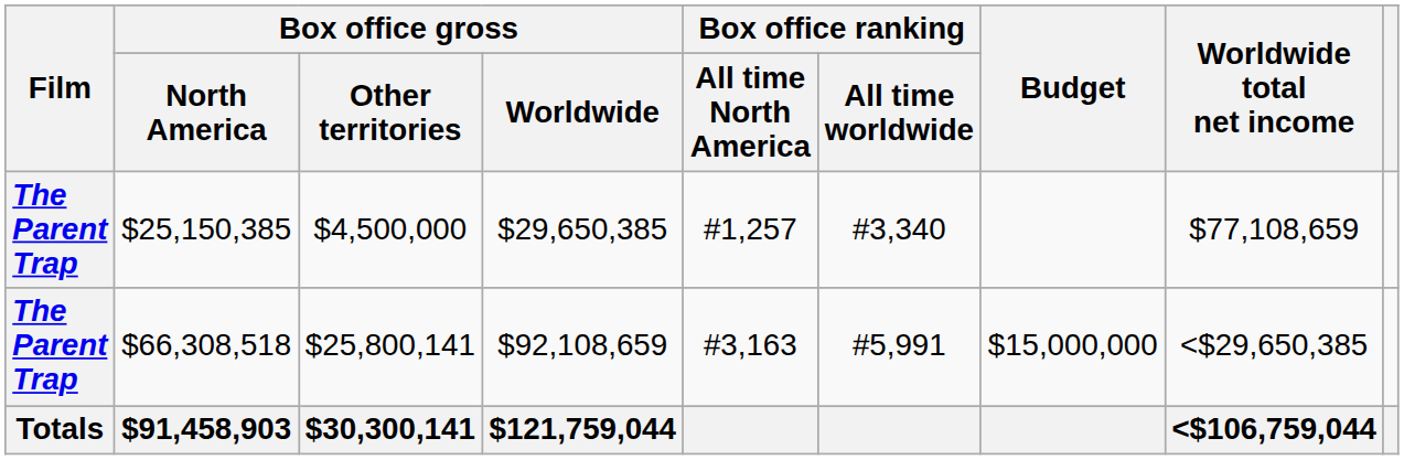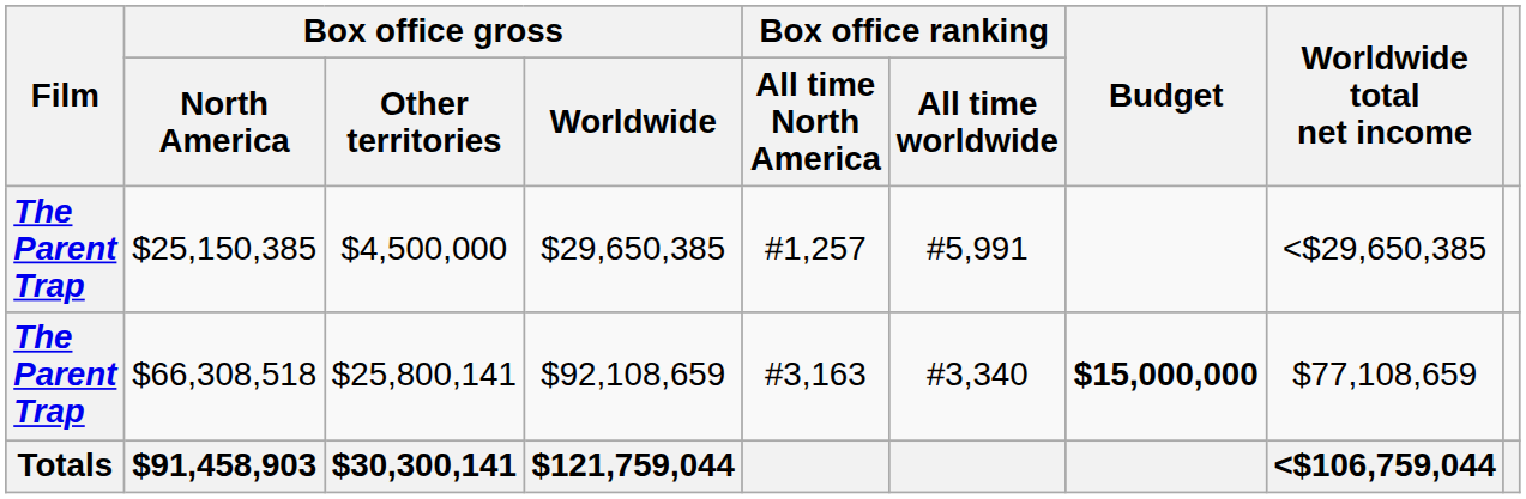$25,150,385 | Box office ranking / All time worldwide: #3,340 -> #5,991
$25,150,385 | Worldwide total net income: $77,108,659 -> <$29,650,385
$66,308,518 | Box office ranking / All time worldwide: #5,991 -> #3,340
$66,308,518 | Budget: normal -> bold
$66,308,518 | Worldwide total net income: <$29,650,385 -> $77,108,659
